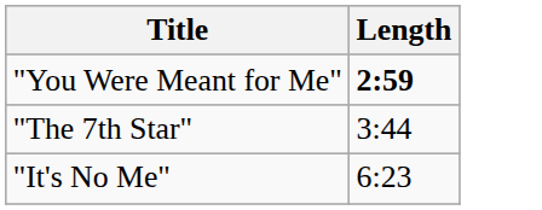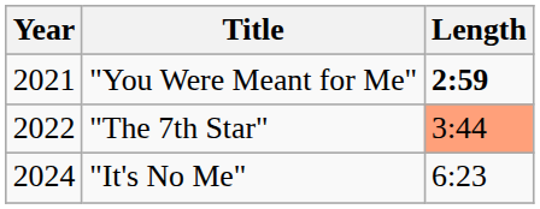+ column: Year | 2021 | 2022 | 2024
"The 7th Star" | Length: no background -> lightsalmon background
